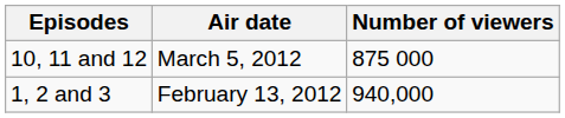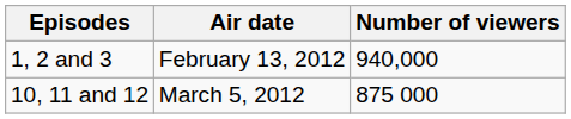rows swapped: 1, 2 and 3 <-> 10, 11 and 12
